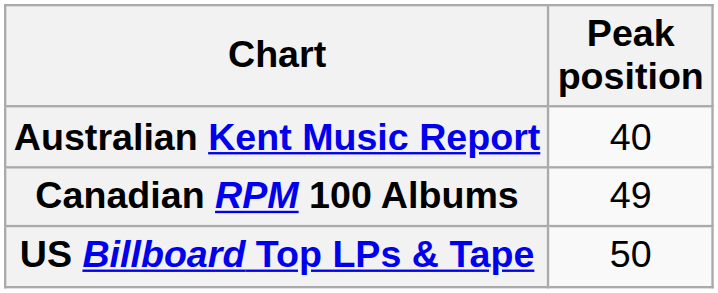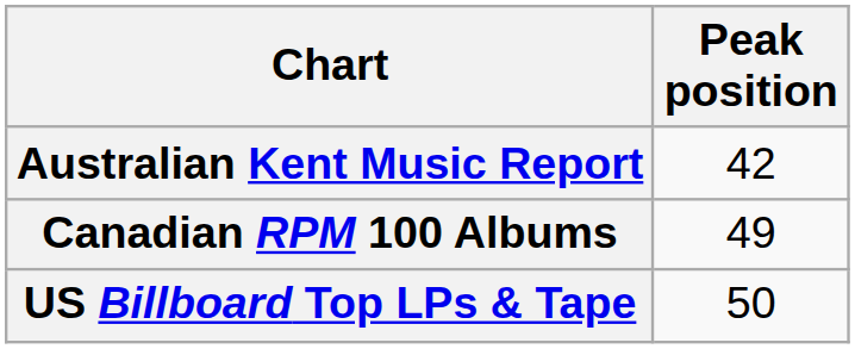Australian Kent Music Report | Peak position: 40 -> 42
